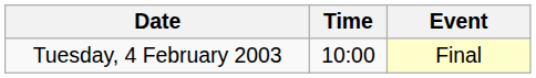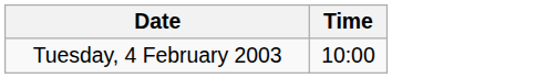- column: Event | Final
